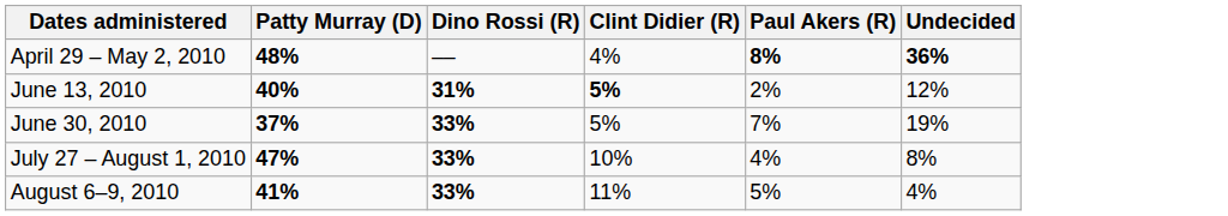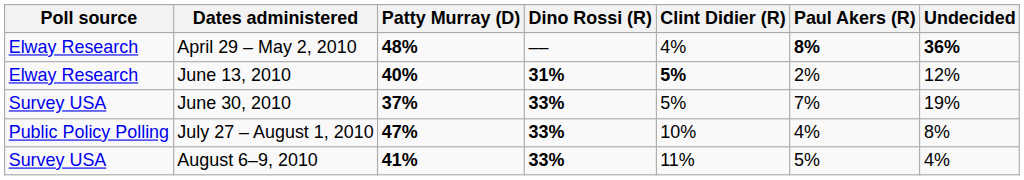+ column: Poll source | Elway Research | Elway Research | Survey USA | Public Policy Polling | Survey USA
